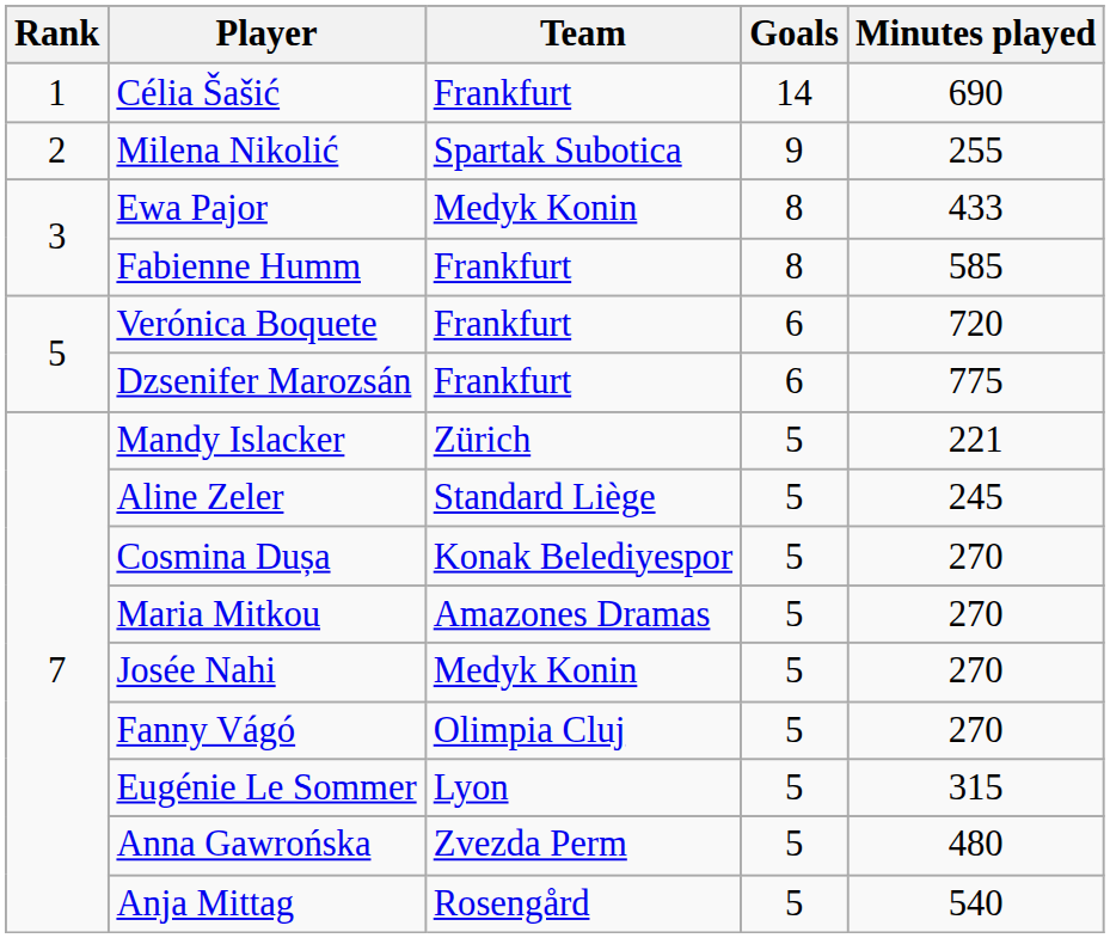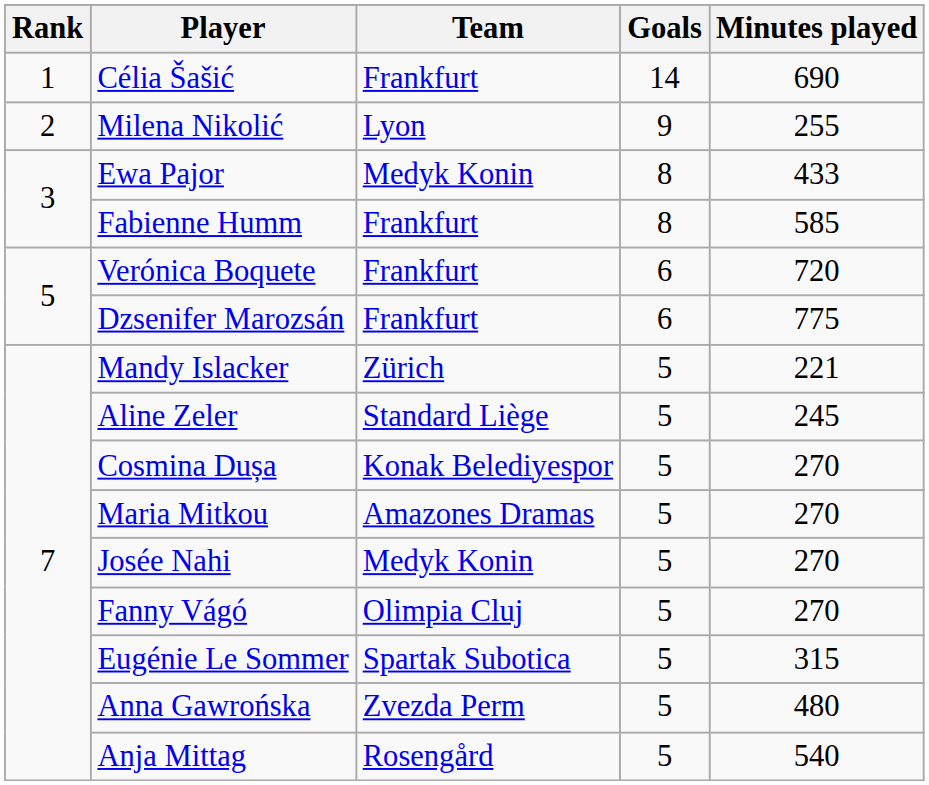Milena Nikolić | Team: Spartak Subotica -> Lyon
Eugénie Le Sommer | Team: Lyon -> Spartak Subotica
